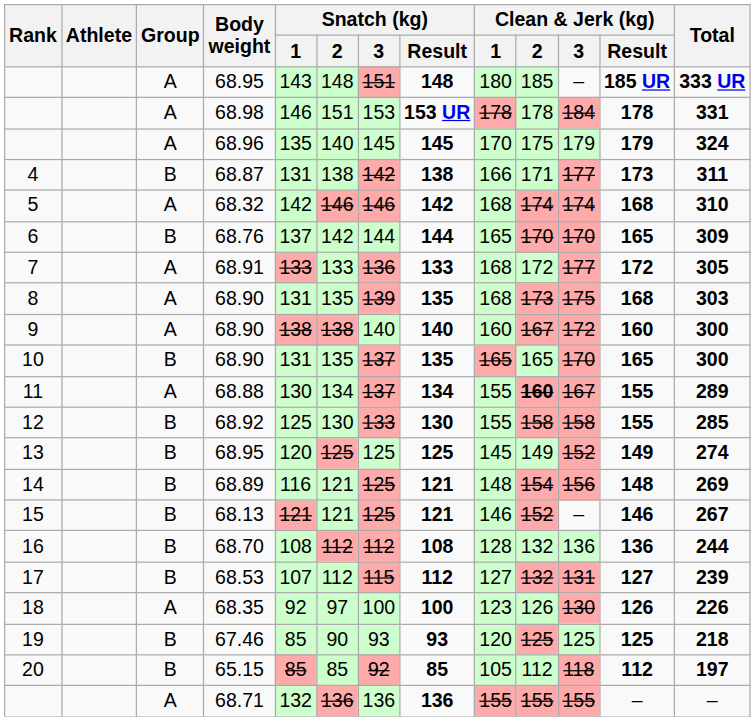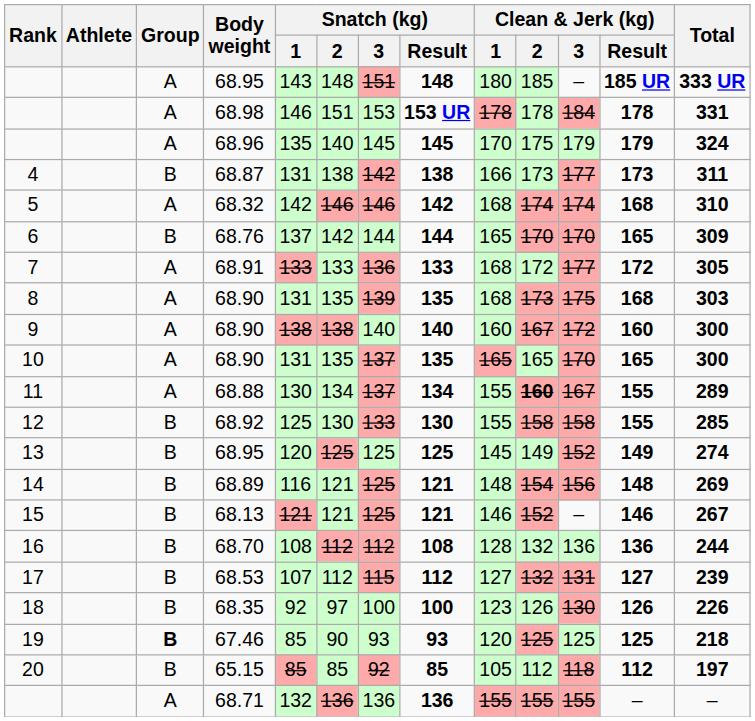4 | Clean & Jerk (kg) / 2: 171 -> 173
10 | Group: B -> A
18 | Group: A -> B
19 | Group: normal -> bold
